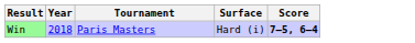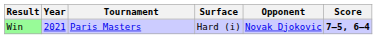+ column: Opponent | Novak Djokovic
Win | Year: 2018 -> 2021
